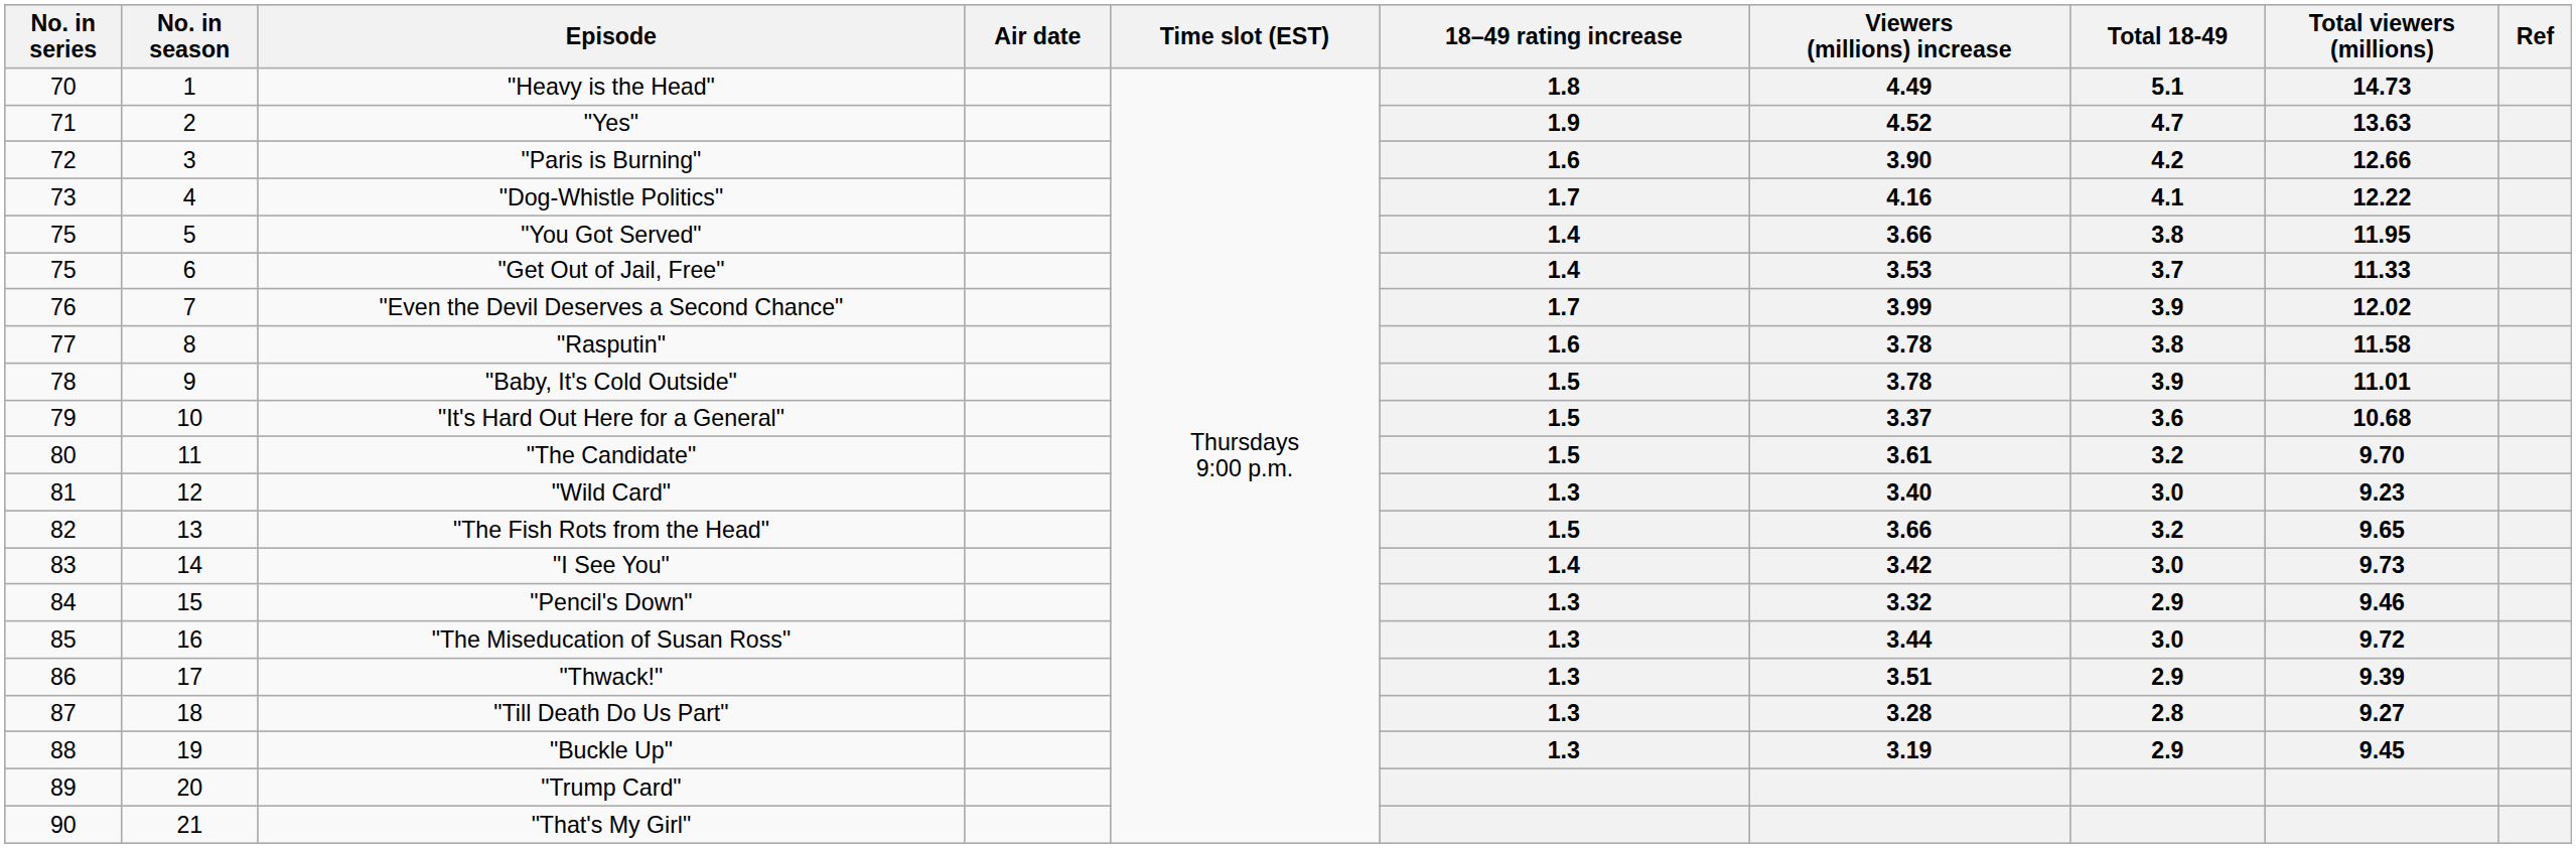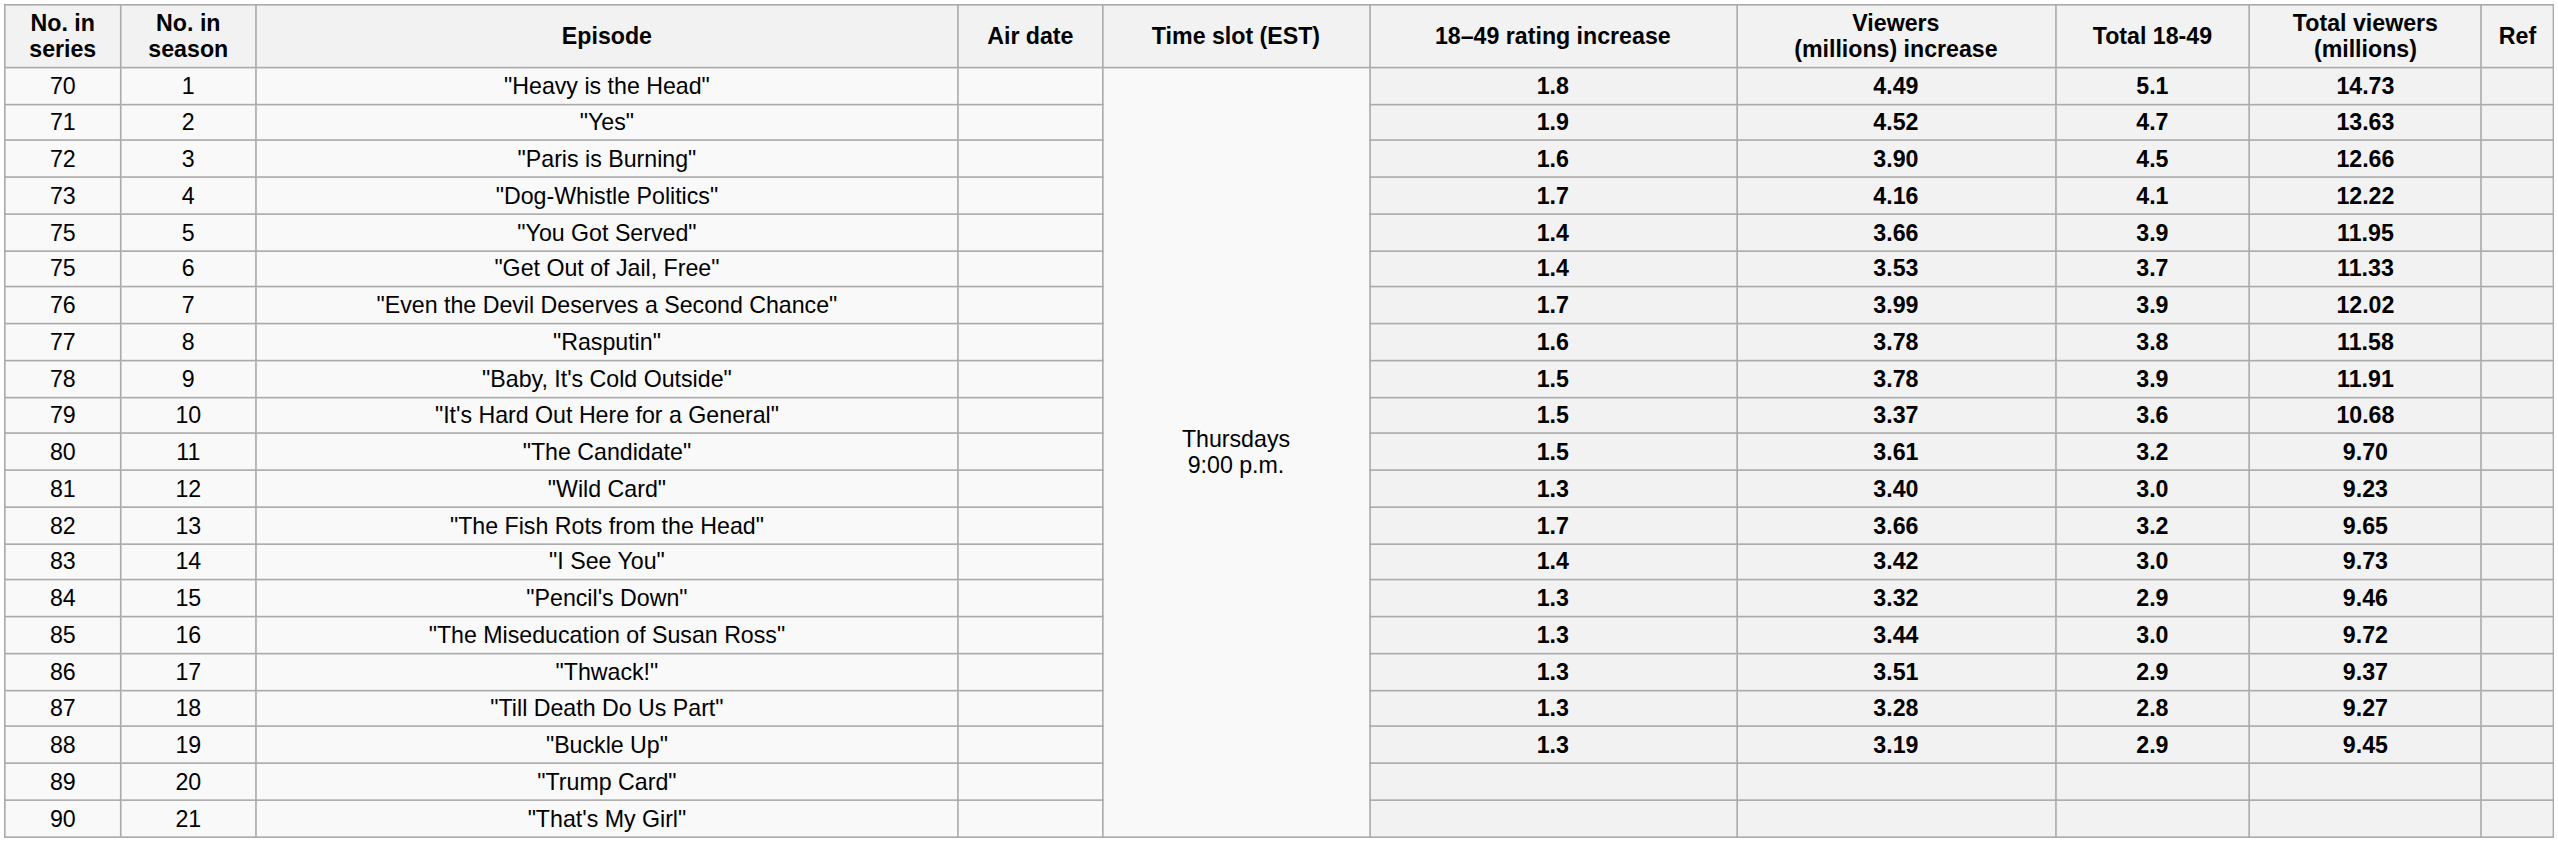"Paris is Burning" | Total 18-49: 4.2 -> 4.5
"You Got Served" | Total 18-49: 3.8 -> 3.9
"Baby, It's Cold Outside" | Total viewers (millions): 11.01 -> 11.91
"The Fish Rots from the Head" | 18–49 rating increase: 1.5 -> 1.7
"Thwack!" | Total viewers (millions): 9.39 -> 9.37
